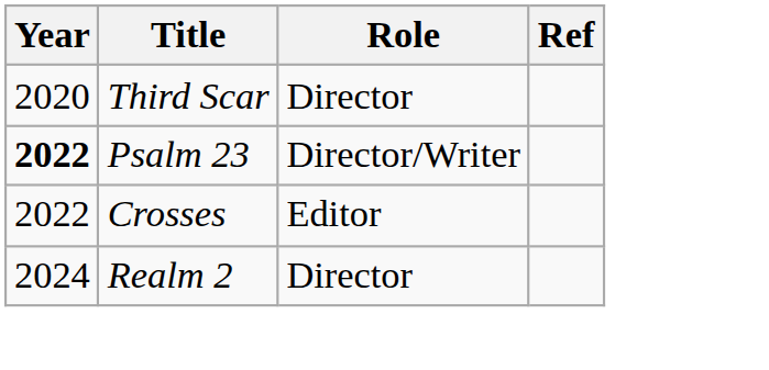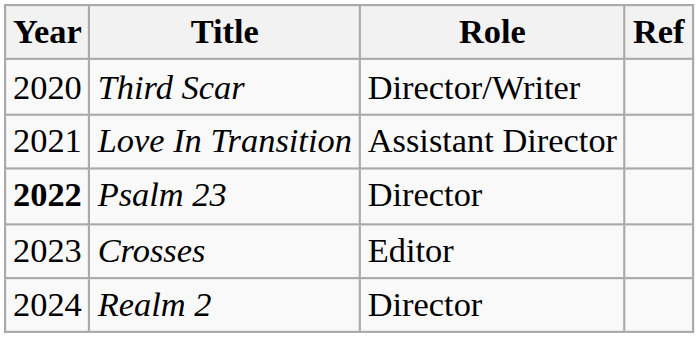Third Scar | Role: Director -> Director/Writer
+ row: 2021 | Love In Transition | Assistant Director
Psalm 23 | Role: Director/Writer -> Director
Crosses | Year: 2022 -> 2023
